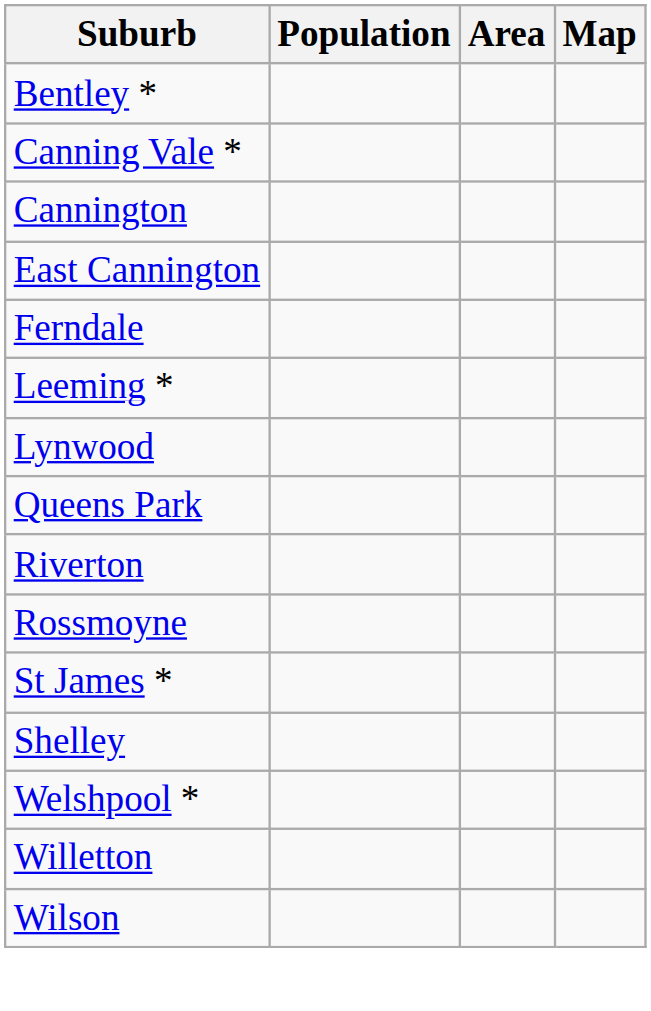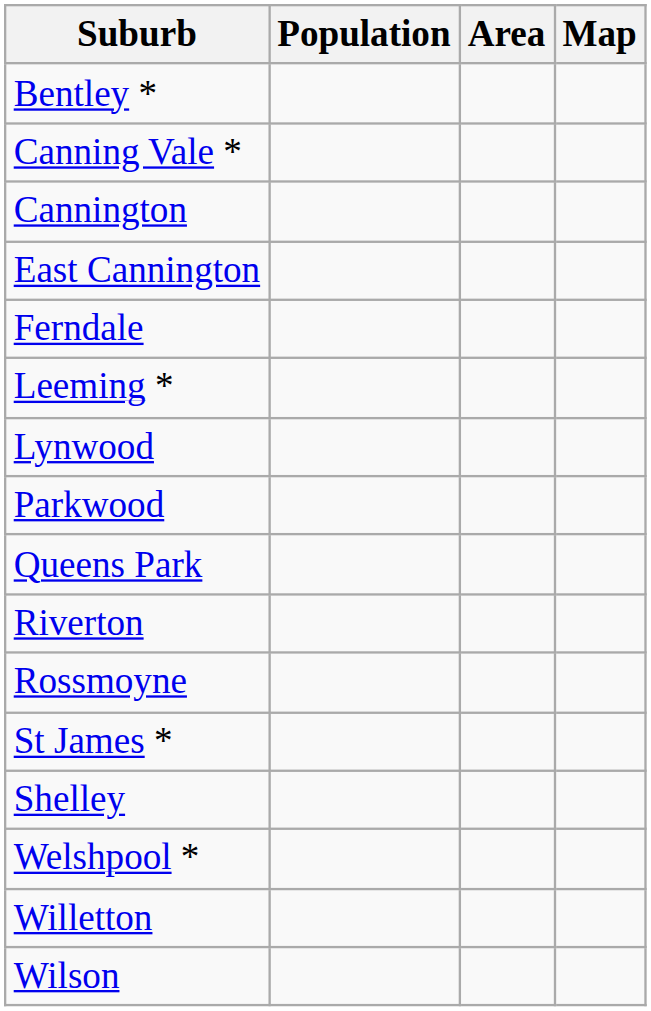+ row: Parkwood
